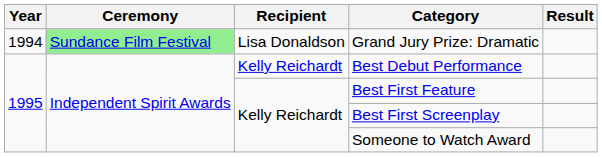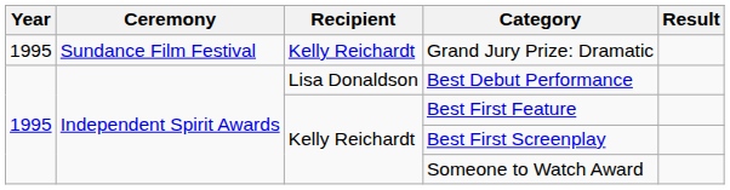Grand Jury Prize: Dramatic | Year: 1994 -> 1995
Grand Jury Prize: Dramatic | Ceremony: lightgreen background -> no background
Grand Jury Prize: Dramatic | Recipient: Lisa Donaldson -> Kelly Reichardt
Best Debut Performance | Recipient: Kelly Reichardt -> Lisa Donaldson
